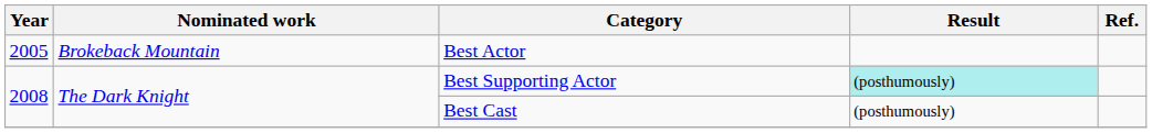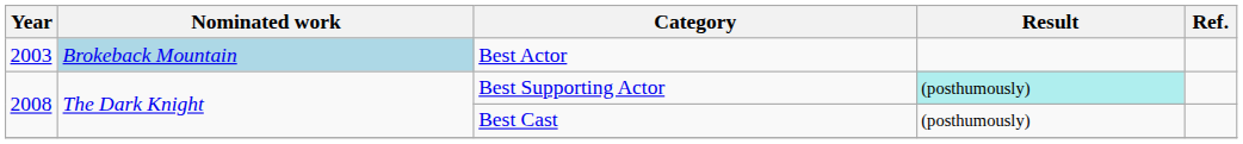Best Actor | Year: 2005 -> 2003
Best Actor | Nominated work: no background -> lightblue background
